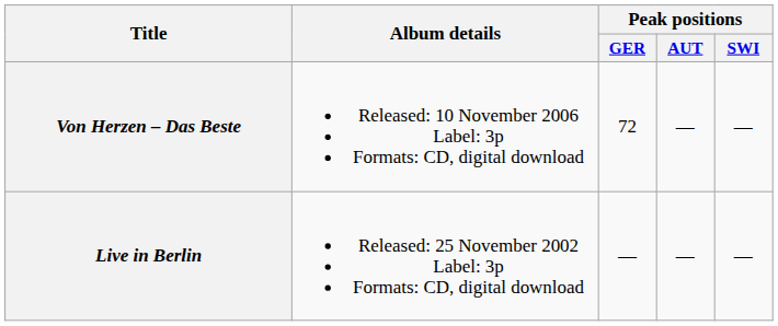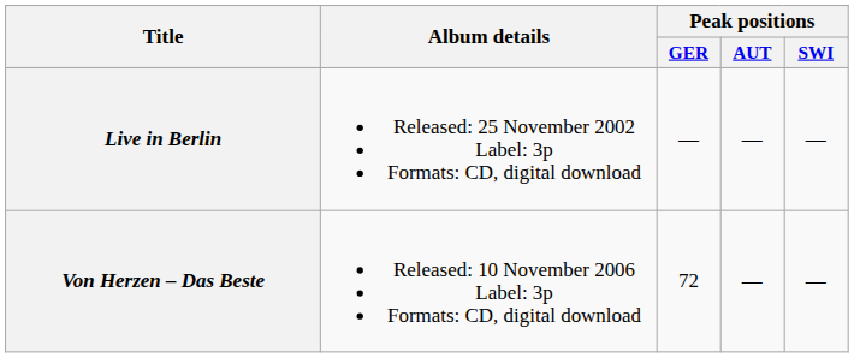rows swapped: Live in Berlin <-> Von Herzen – Das Beste
